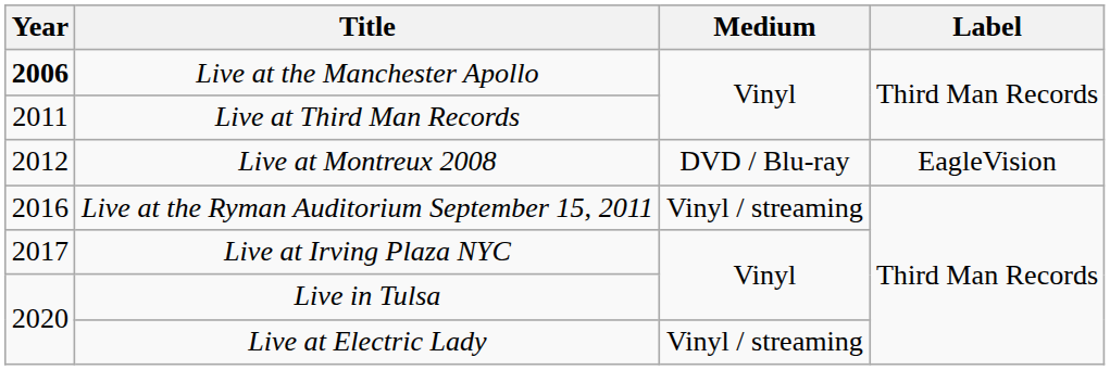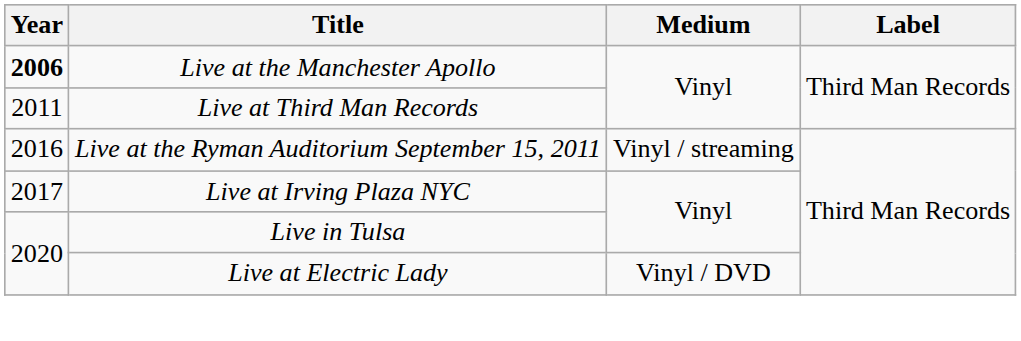- row: 2012 | Live at Montreux 2008 | DVD / Blu-ray | EagleVision
Live at Electric Lady | Medium: Vinyl / streaming -> Vinyl / DVD
